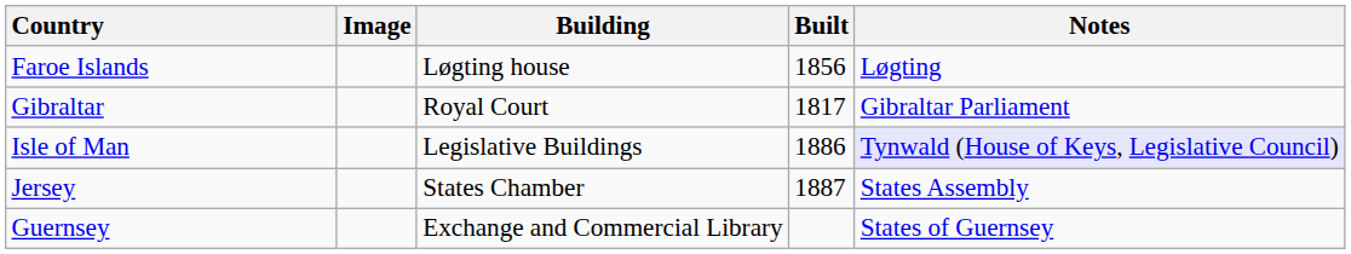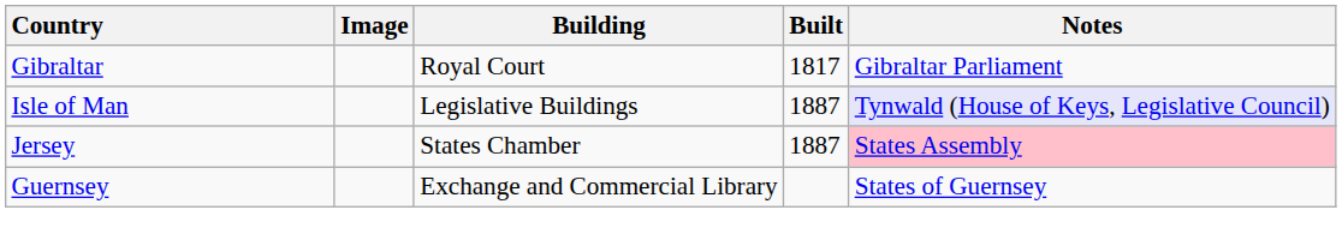- row: Faroe Islands | Løgting house | 1856 | Løgting
Isle of Man | Built: 1886 -> 1887
Jersey | Notes: no background -> pink background
